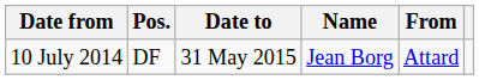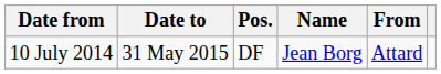columns swapped: Date to <-> Pos.
